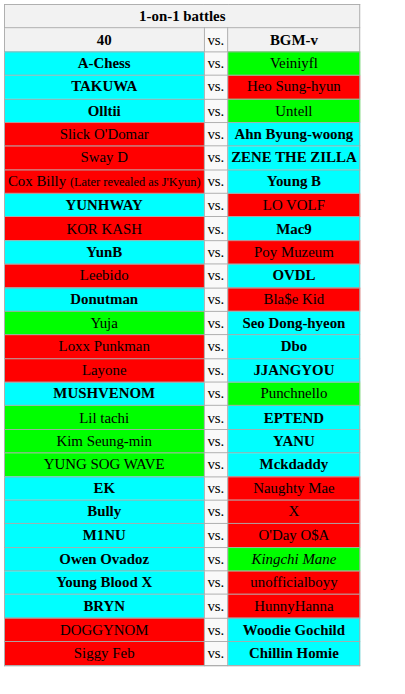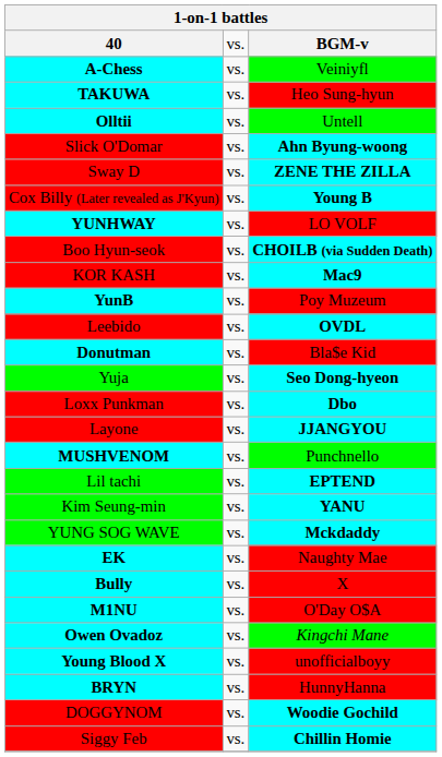+ row: Boo Hyun-seok | vs. | CHOILB (via Sudden Death)
